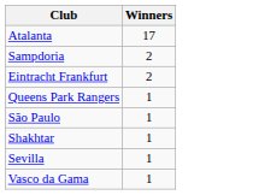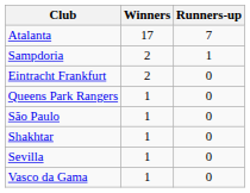+ column: Runners-up | 7 | 1 | 0 | 0 | 0 | 0 | 0 | 0
